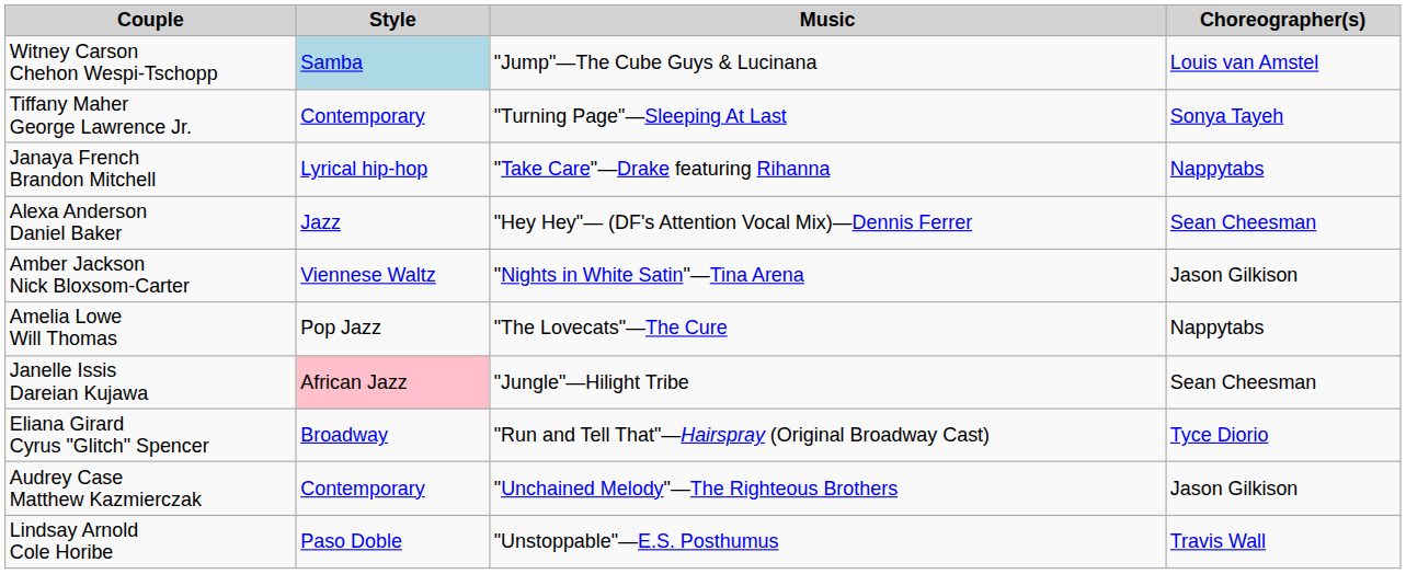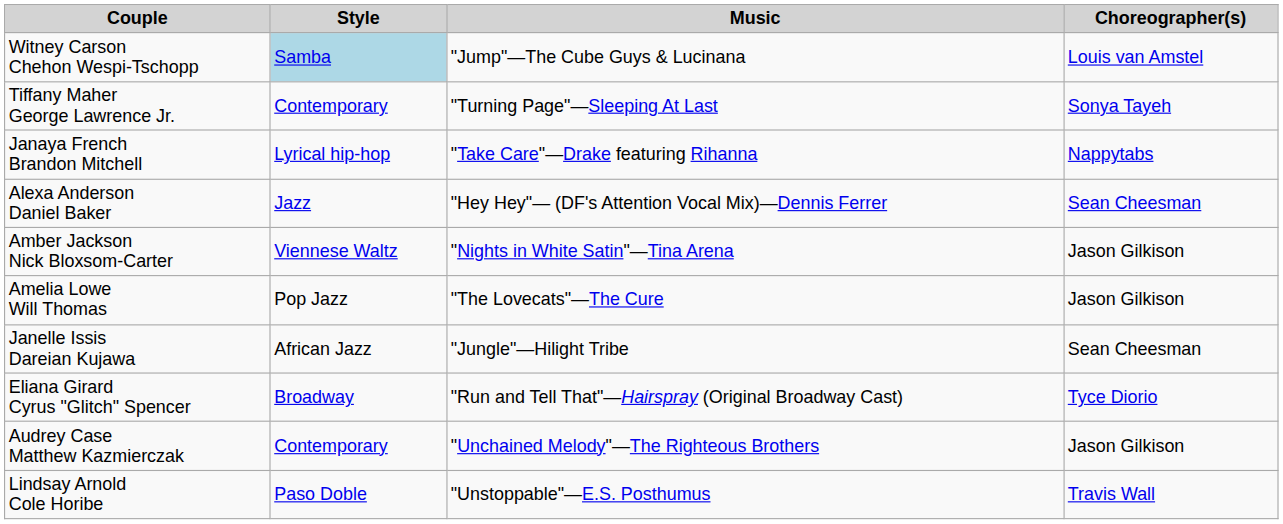Amelia Lowe Will Thomas | Choreographer(s): Nappytabs -> Jason Gilkison
Janelle Issis Dareian Kujawa | Style: pink background -> no background
